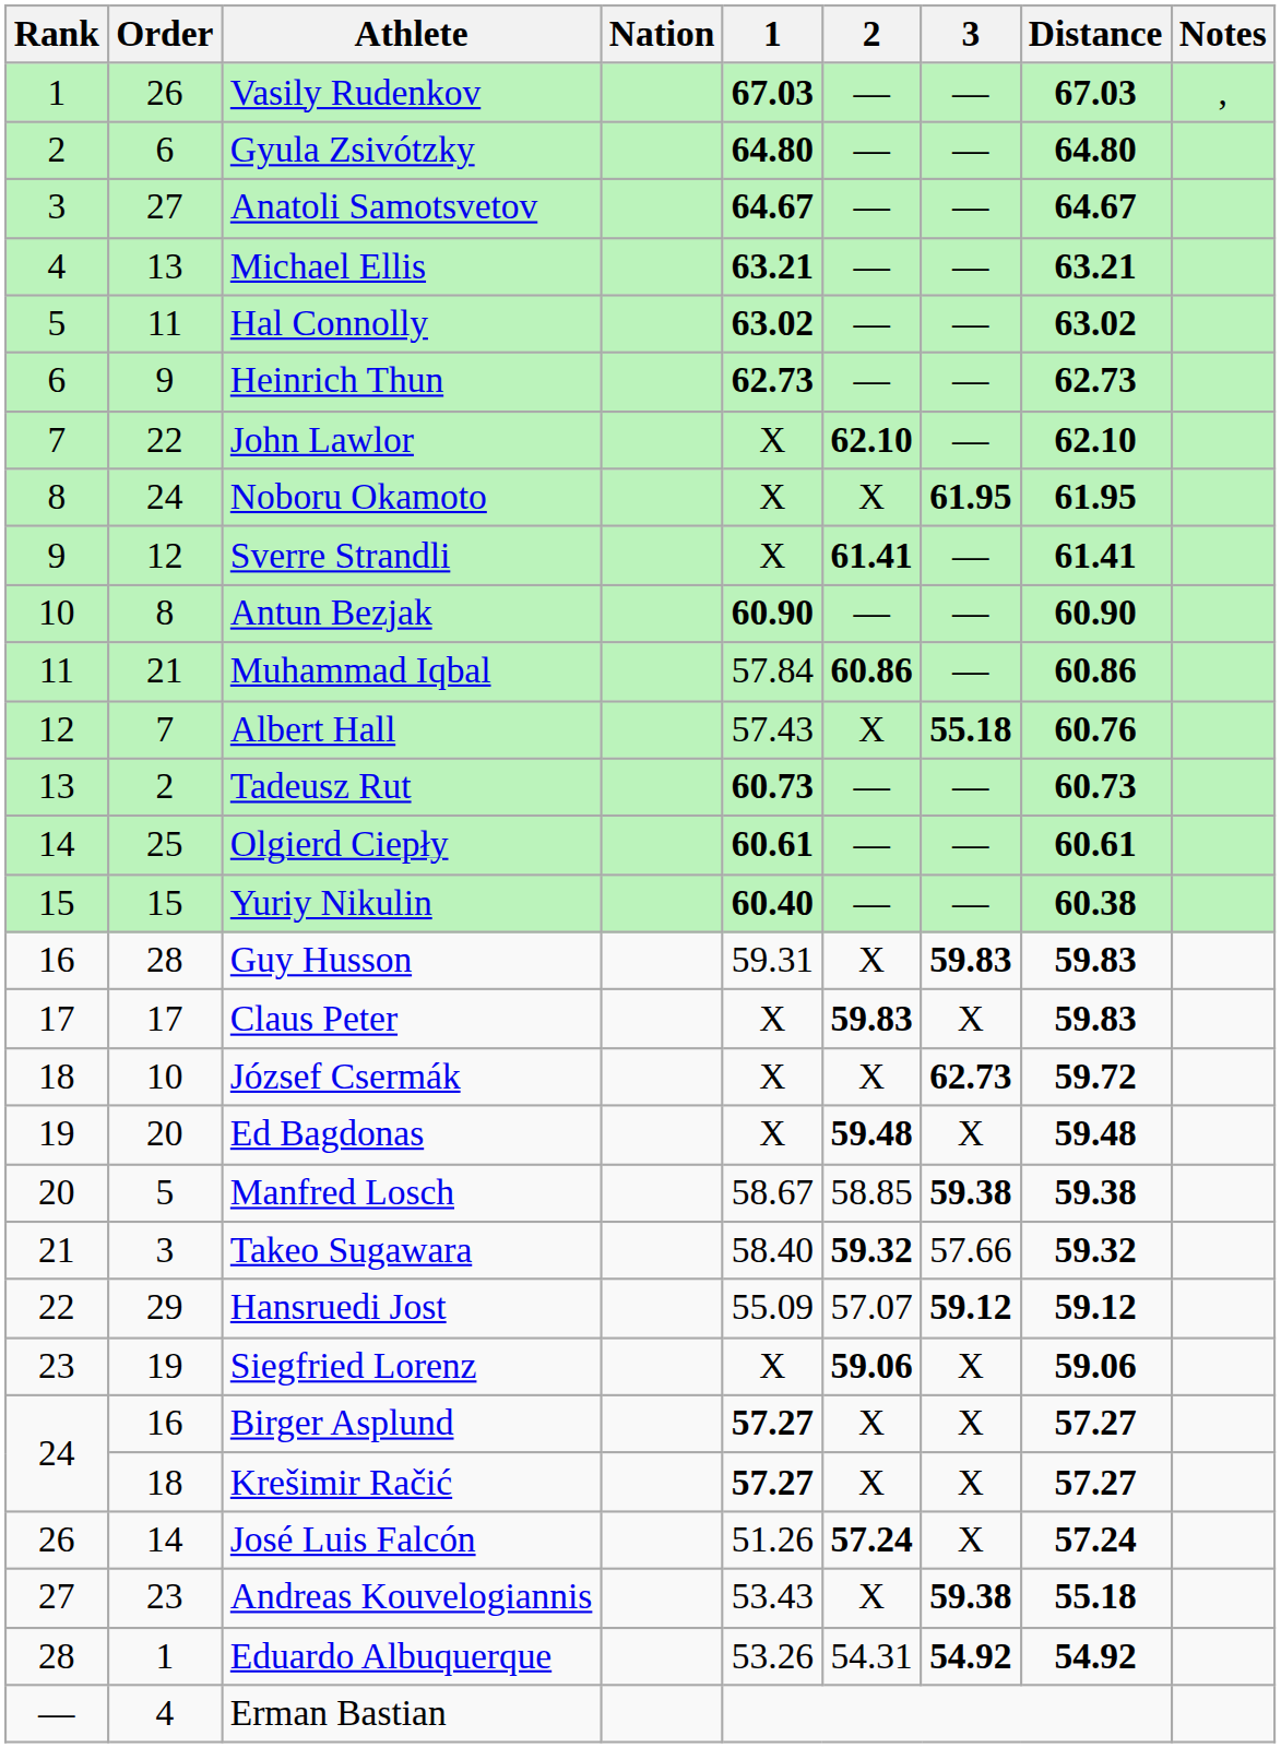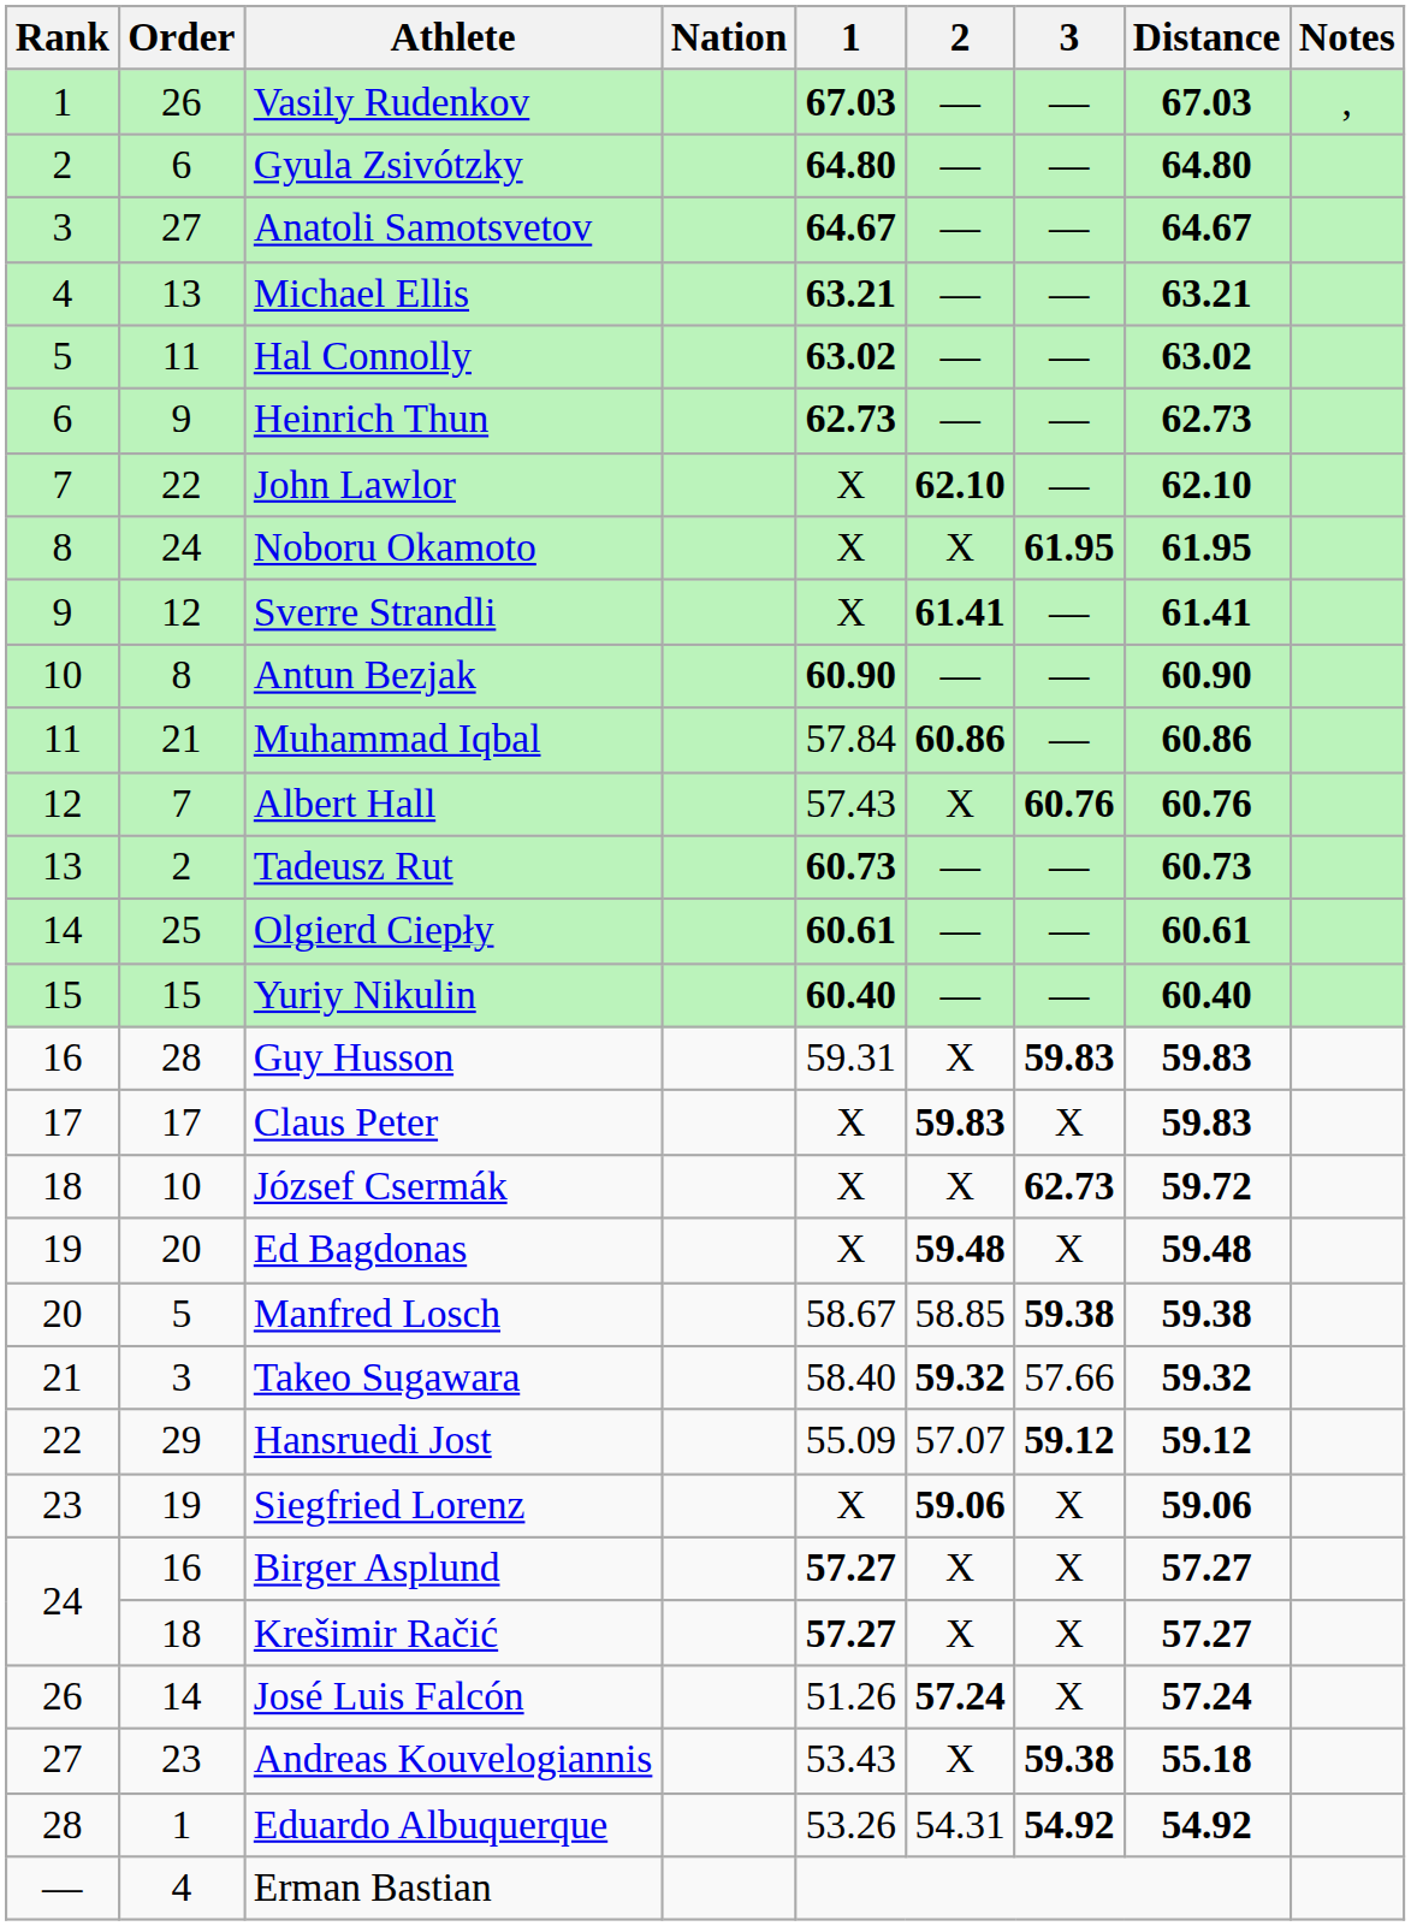Albert Hall | 3: 55.18 -> 60.76
Yuriy Nikulin | Distance: 60.38 -> 60.40
